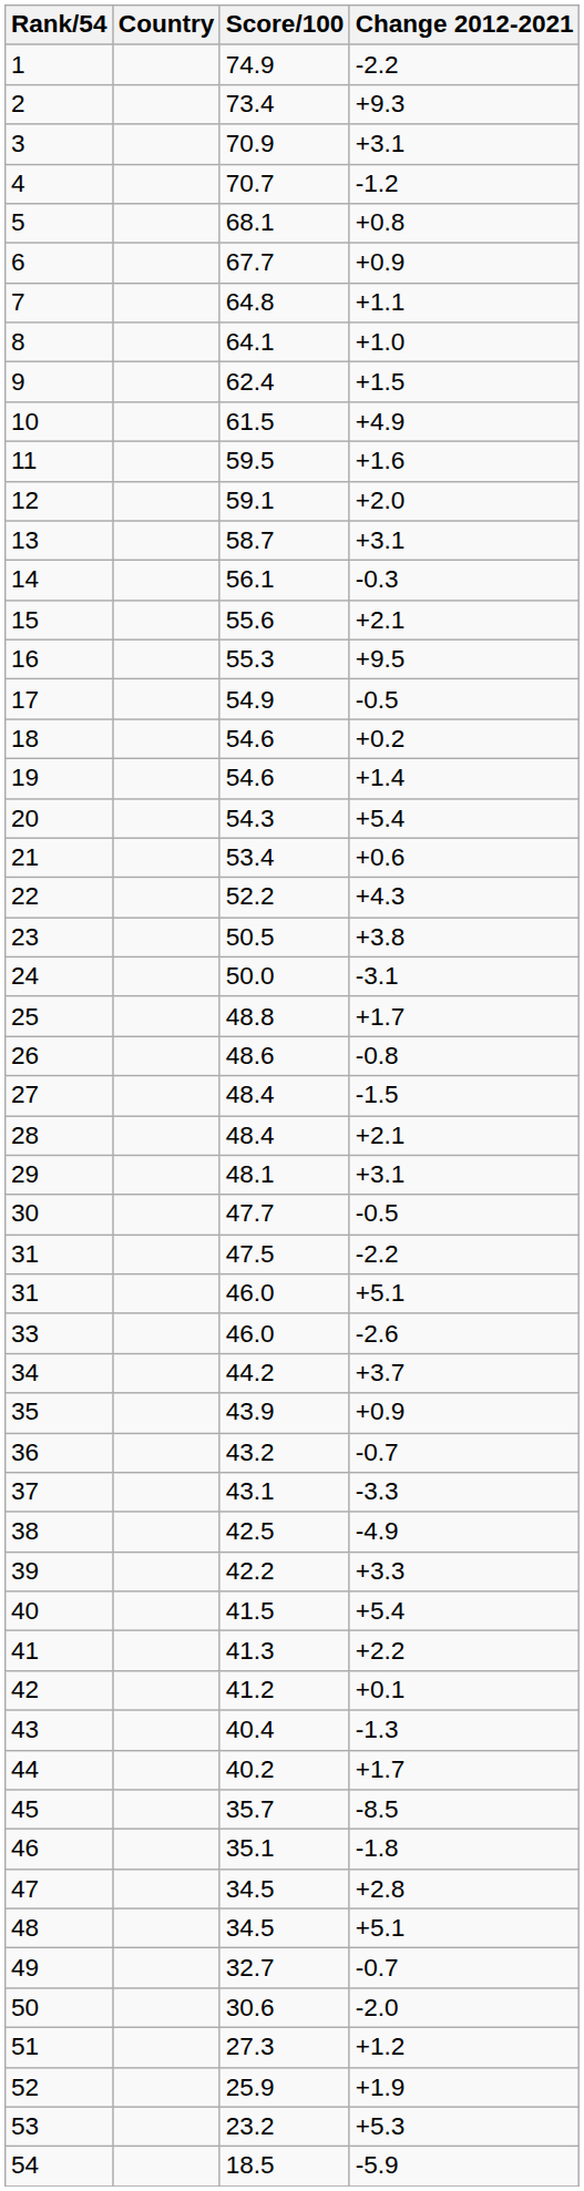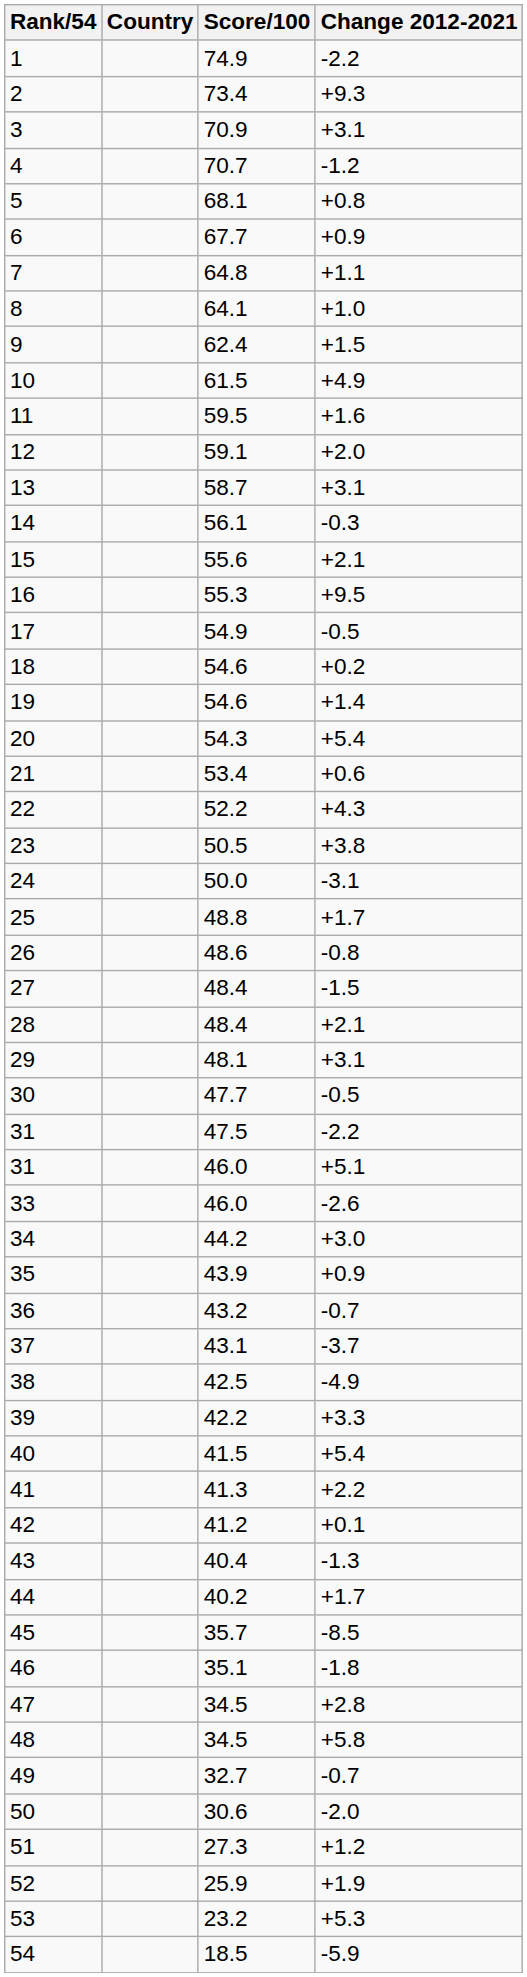34 | Change 2012-2021: +3.7 -> +3.0
37 | Change 2012-2021: -3.3 -> -3.7
48 | Change 2012-2021: +5.1 -> +5.8
